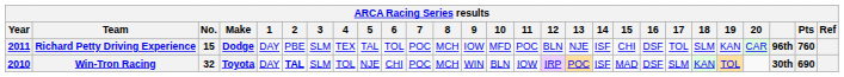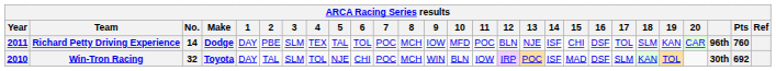Richard Petty Driving Experience | No.: 15 -> 14
Win-Tron Racing | 2: bold -> normal
Win-Tron Racing | Pts: 690 -> 692
